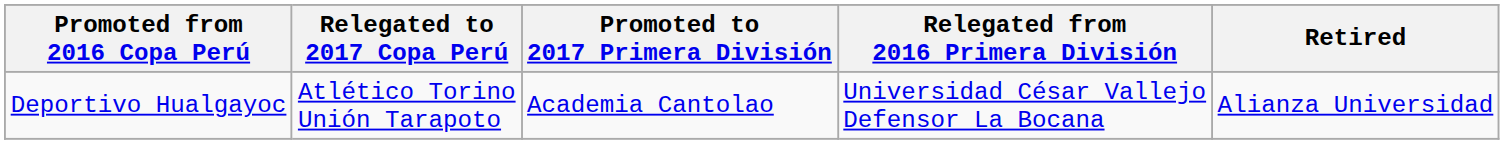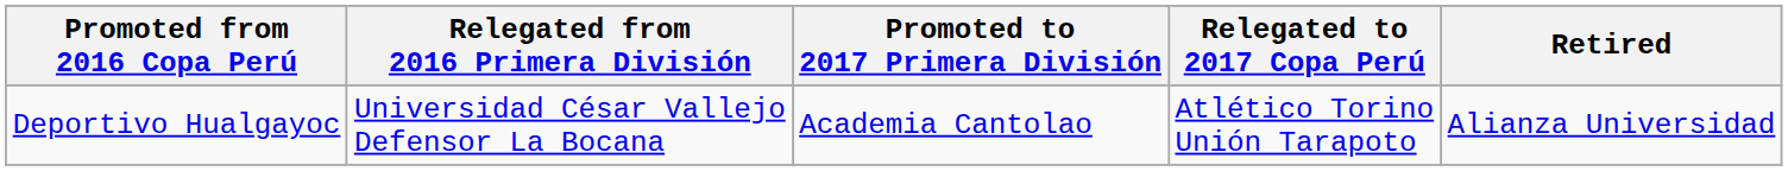columns swapped: Relegated from 2016 Primera División <-> Relegated to 2017 Copa Perú
